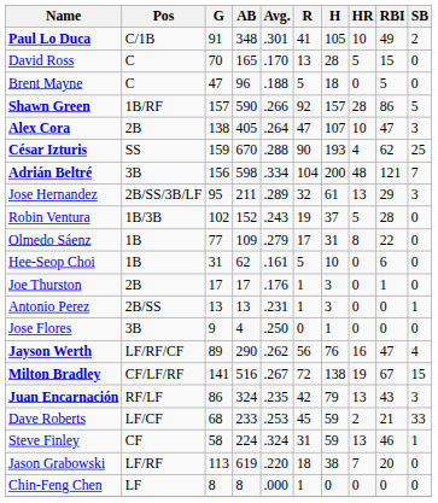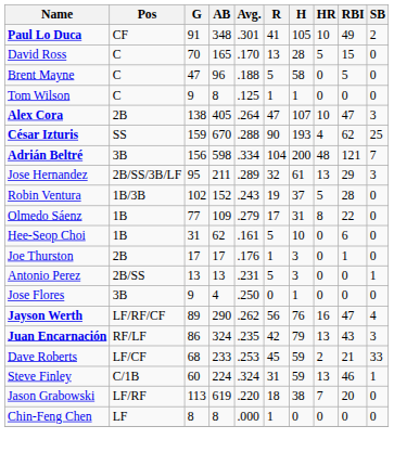Paul Lo Duca | Pos: C/1B -> CF
Brent Mayne | H: 18 -> 58
+ row: Tom Wilson | C | 9 | 8 | .125 | 1 | 1 | 0 | 0 | 0
- row: Shawn Green | 1B/RF | 157 | 590 | .266 | 92 | 157 | 28 | 86 | 5
Antonio Perez | R: 1 -> 5
- row: Milton Bradley | CF/LF/RF | 141 | 516 | .267 | 72 | 138 | 19 | 67 | 15
Steve Finley | Pos: CF -> C/1B
Steve Finley | G: 58 -> 60
